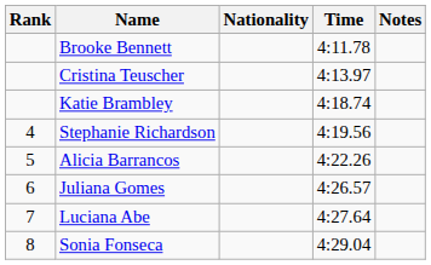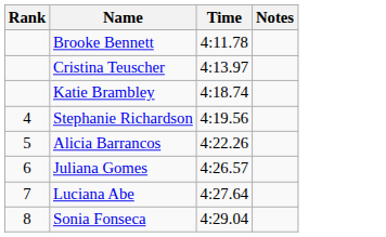- column: Nationality
